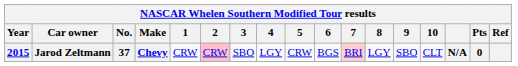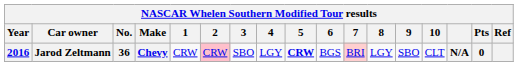Jarod Zeltmann | Year: 2015 -> 2016
Jarod Zeltmann | No.: 37 -> 36
Jarod Zeltmann | 5: normal -> bold
